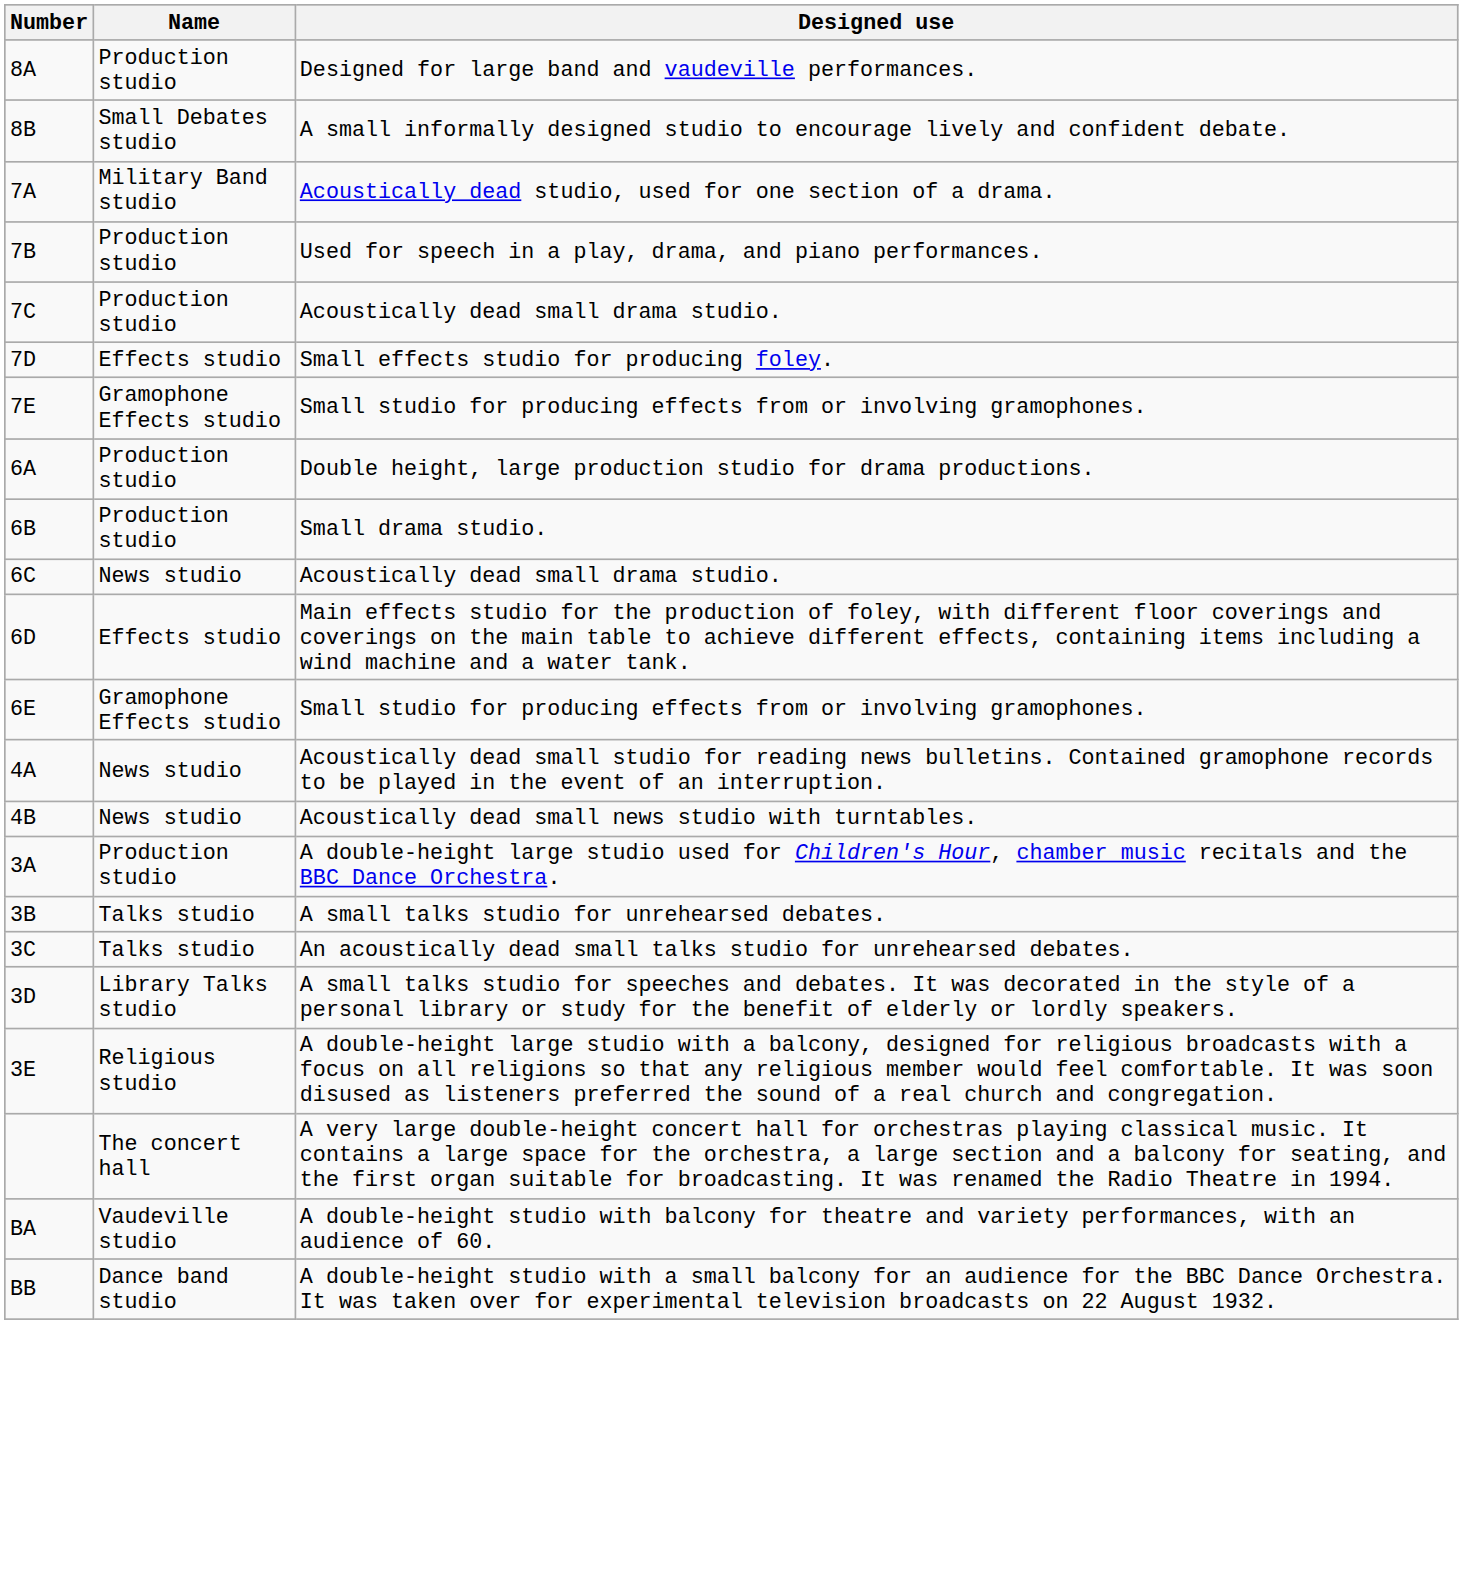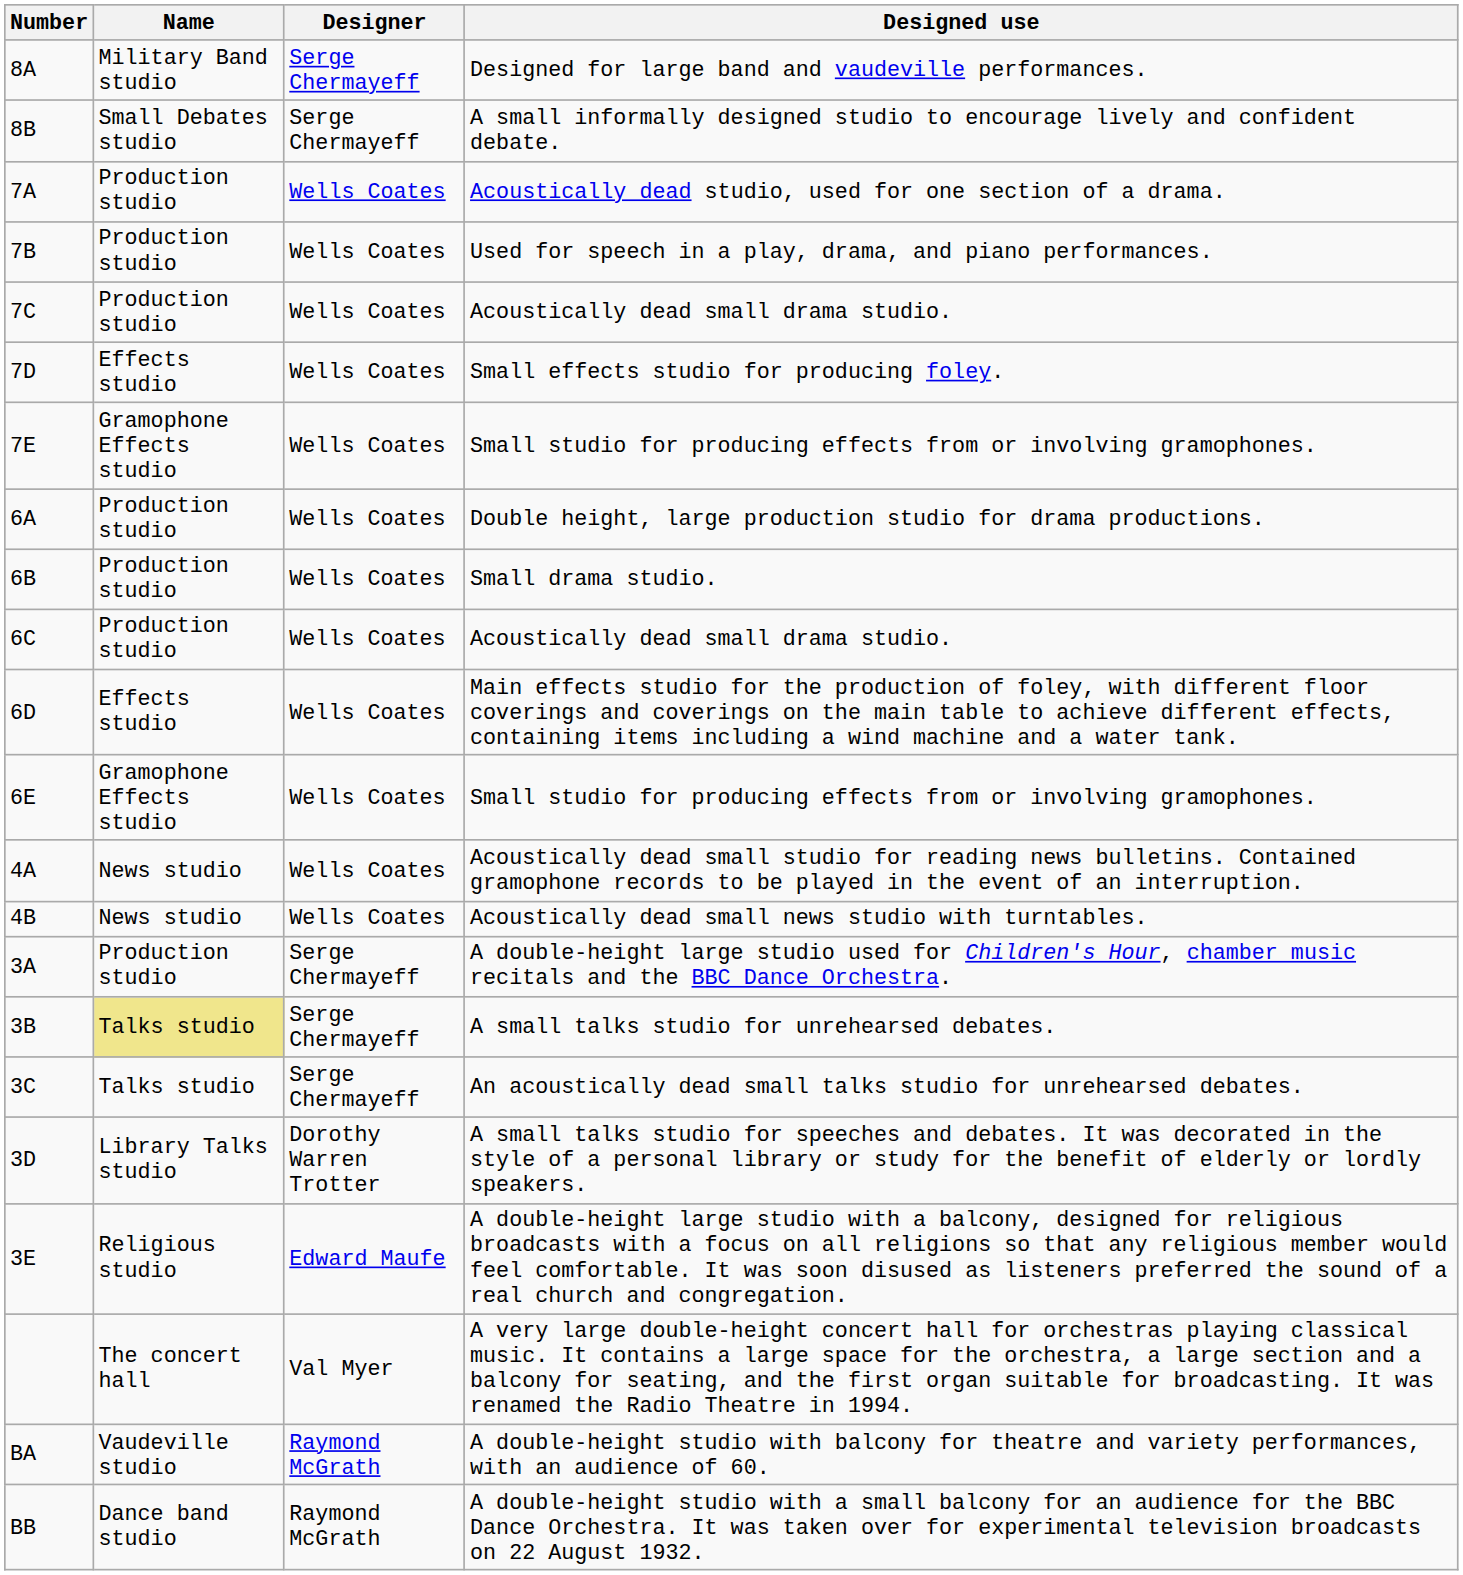+ column: Designer | Serge Chermayeff | Serge Chermayeff | Wells Coates | Wells Coates | Wells Coates | Wells Coates | Wells Coates | Wells Coates | Wells Coates | Wells Coates | Wells Coates | Wells Coates | Wells Coates | Wells Coates | Serge Chermayeff | Serge Chermayeff | Serge Chermayeff | Dorothy Warren Trotter | Edward Maufe | Val Myer | Raymond McGrath | Raymond McGrath
Designed for large band and vaudeville performances. | Name: Production studio -> Military Band studio
Acoustically dead studio, used for one section of a drama. | Name: Military Band studio -> Production studio
6C / Acoustically dead small drama studio. | Name: News studio -> Production studio
A small talks studio for unrehearsed debates. | Name: no background -> khaki background
